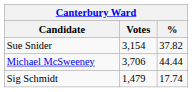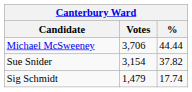rows swapped: Michael McSweeney <-> Sue Snider
